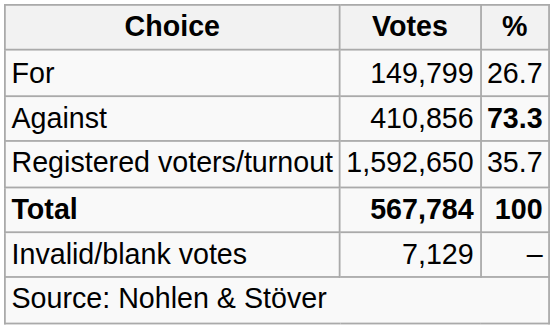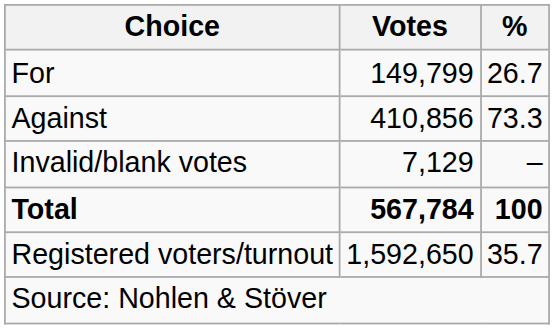Against | %: bold -> normal
rows swapped: Invalid/blank votes <-> Registered voters/turnout
